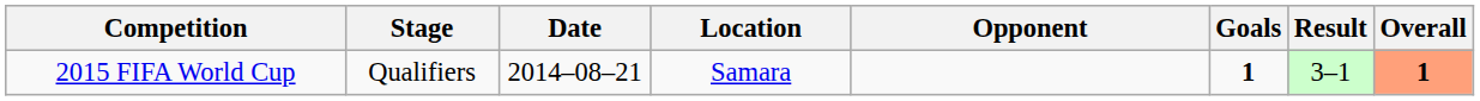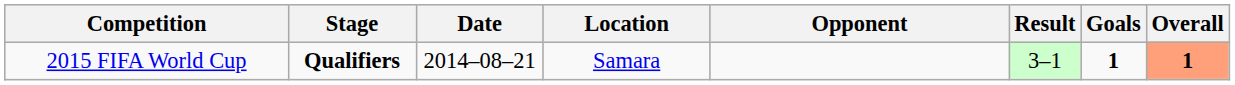columns swapped: Goals <-> Result
2015 FIFA World Cup | Stage: normal -> bold
